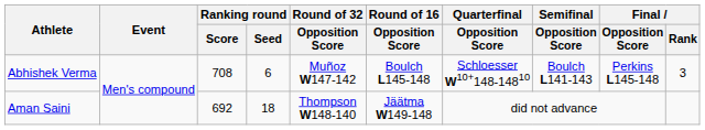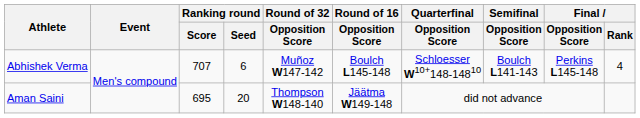Abhishek Verma | Ranking round / Score: 708 -> 707
Abhishek Verma | Final / Rank: 3 -> 4
Aman Saini | Ranking round / Score: 692 -> 695
Aman Saini | Ranking round / Seed: 18 -> 20
